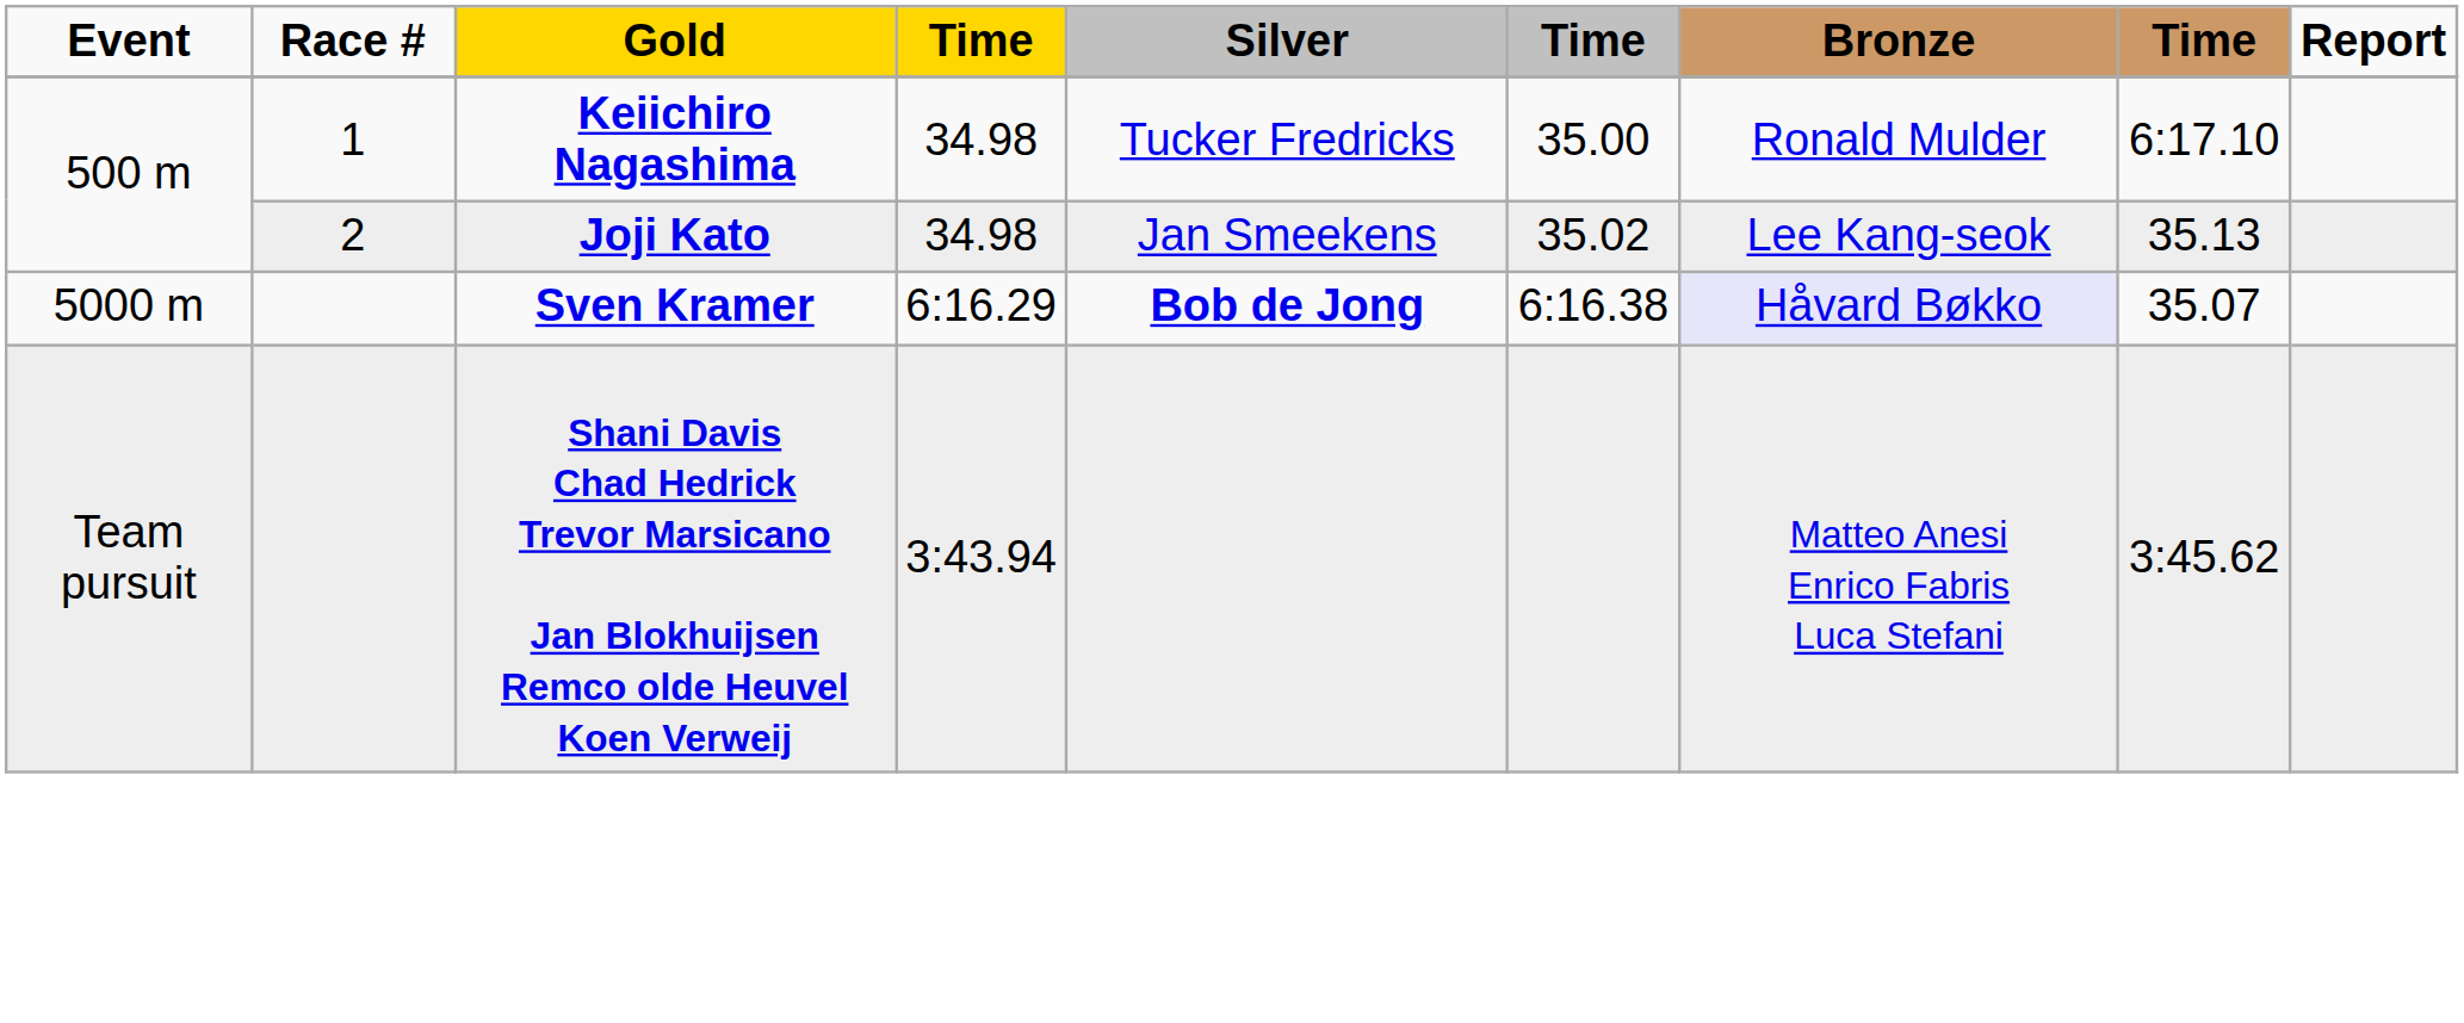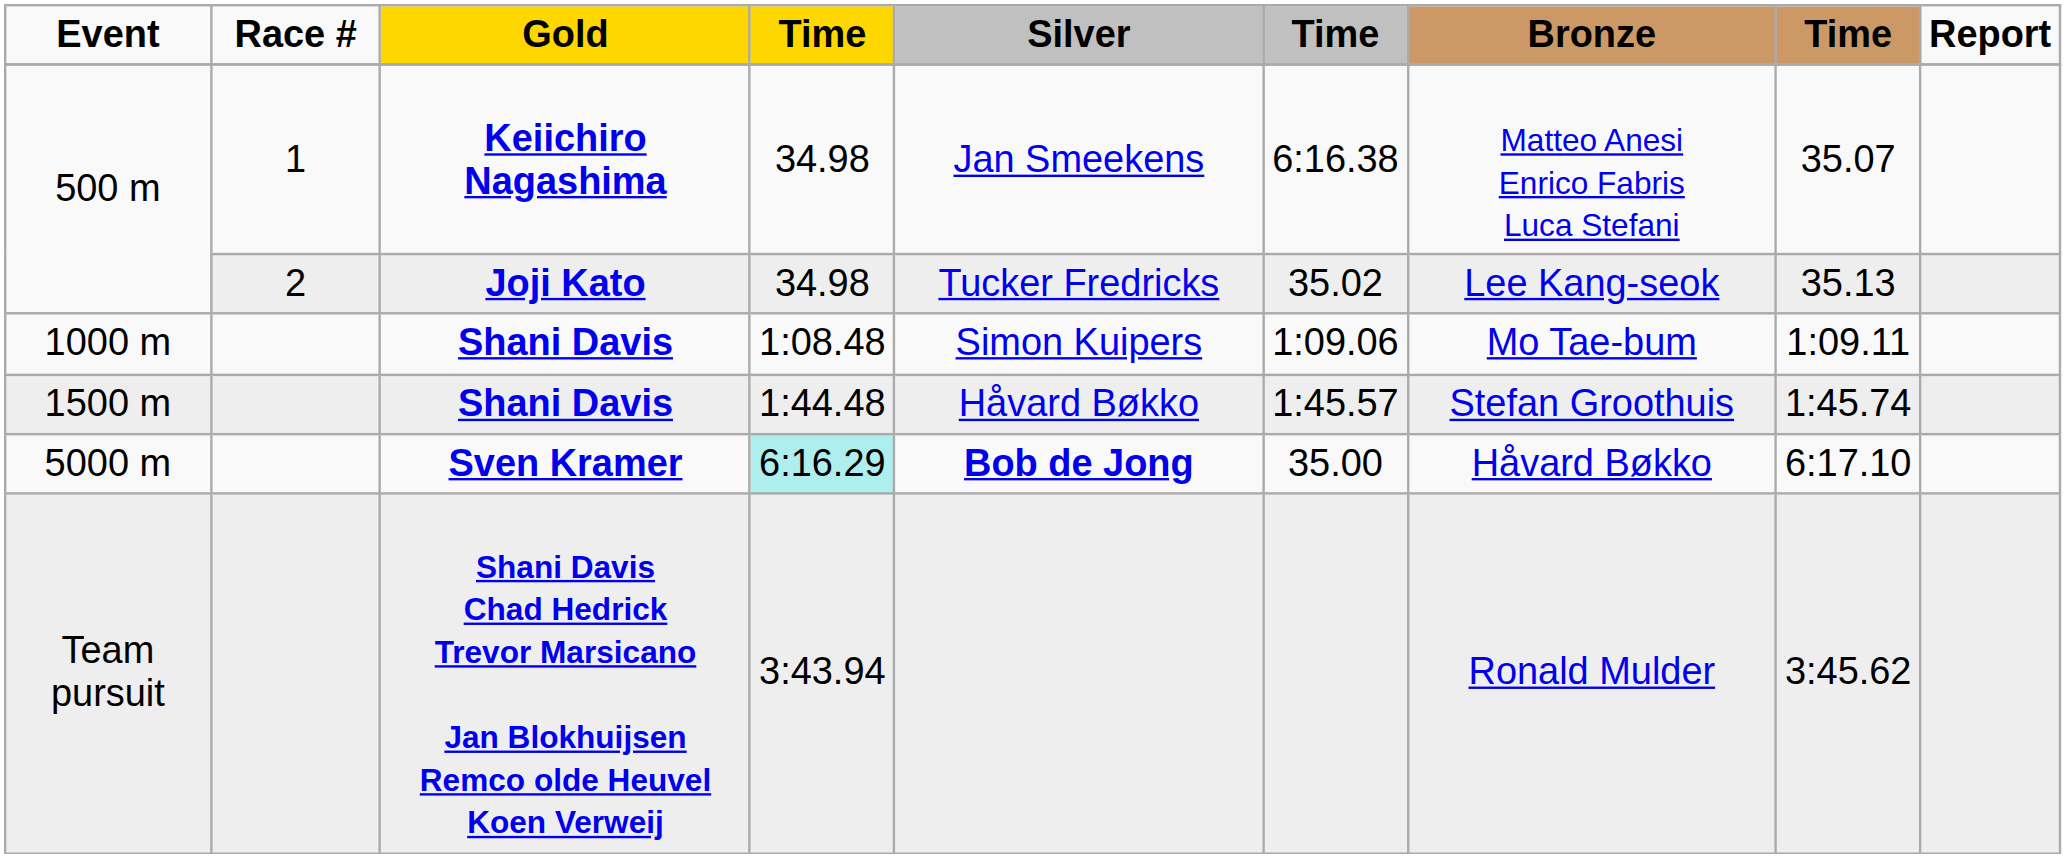500 m / Keiichiro Nagashima | Silver: Tucker Fredricks -> Jan Smeekens
500 m / Keiichiro Nagashima | column 6: 35.00 -> 6:16.38
500 m / Keiichiro Nagashima | Bronze: Ronald Mulder -> Matteo Anesi Enrico Fabris Luca Stefani
500 m / Keiichiro Nagashima | column 8: 6:17.10 -> 35.07
500 m / Joji Kato | Silver: Jan Smeekens -> Tucker Fredricks
+ row: 1000 m | Shani Davis | 1:08.48 | Simon Kuipers | 1:09.06 | Mo Tae-bum | 1:09.11
+ row: 1500 m | Shani Davis | 1:44.48 | Håvard Bøkko | 1:45.57 | Stefan Groothuis | 1:45.74
5000 m | column 4: no background -> paleturquoise background
5000 m | column 6: 6:16.38 -> 35.00
5000 m | Bronze: lavender background -> no background
5000 m | column 8: 35.07 -> 6:17.10
Team pursuit | Bronze: Matteo Anesi Enrico Fabris Luca Stefani -> Ronald Mulder
